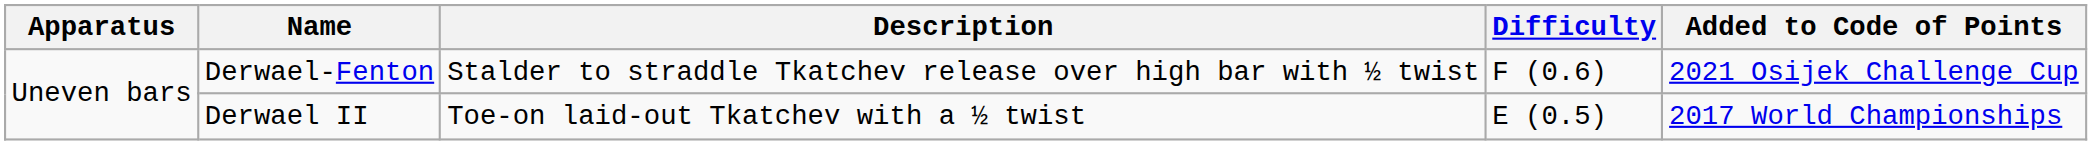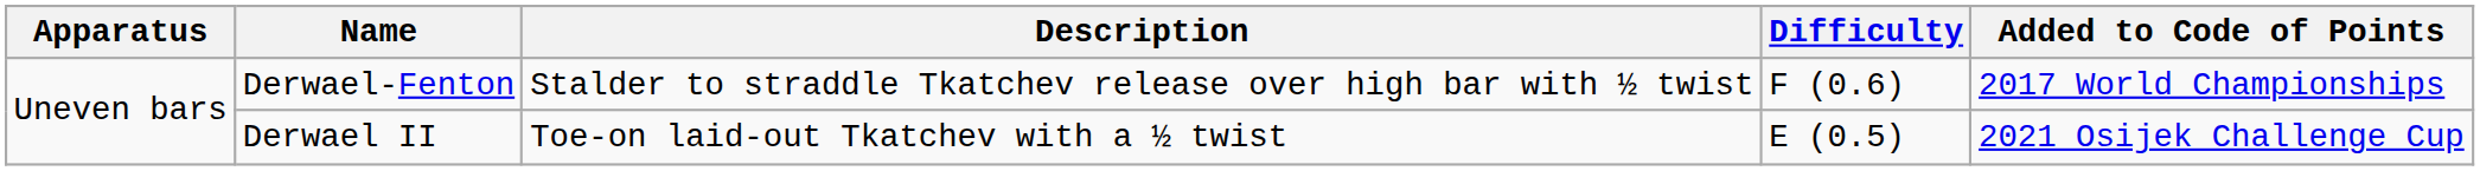Derwael-Fenton | Added to Code of Points: 2021 Osijek Challenge Cup -> 2017 World Championships
Derwael II | Added to Code of Points: 2017 World Championships -> 2021 Osijek Challenge Cup
